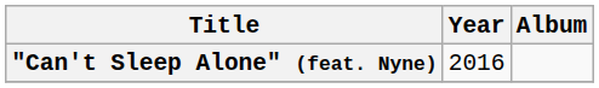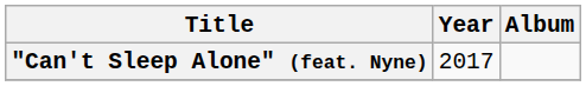"Can't Sleep Alone" (feat. Nyne) | Year: 2016 -> 2017
